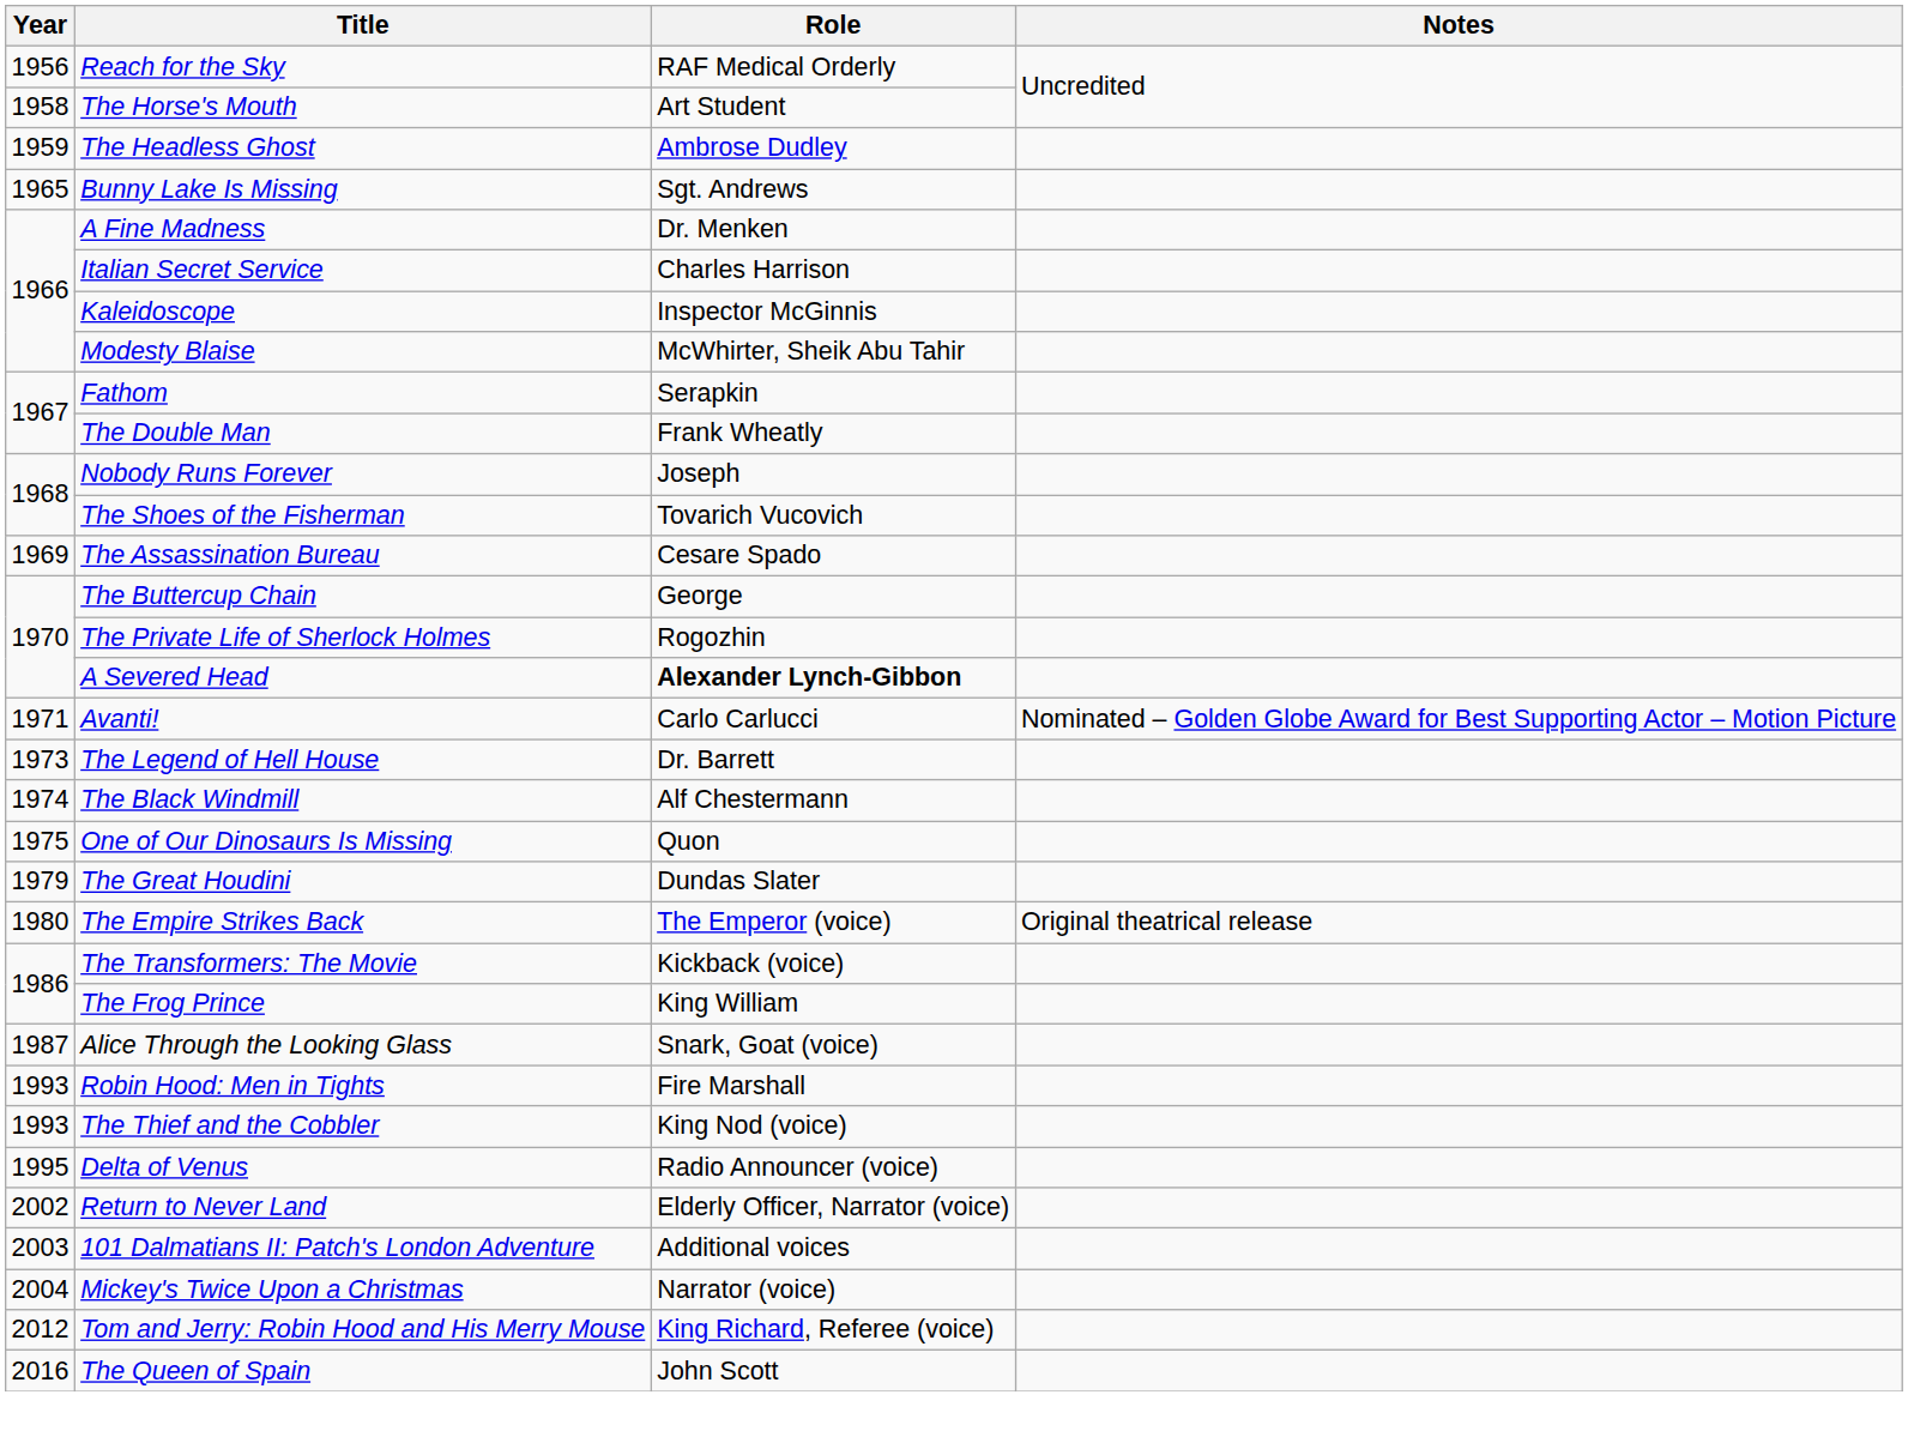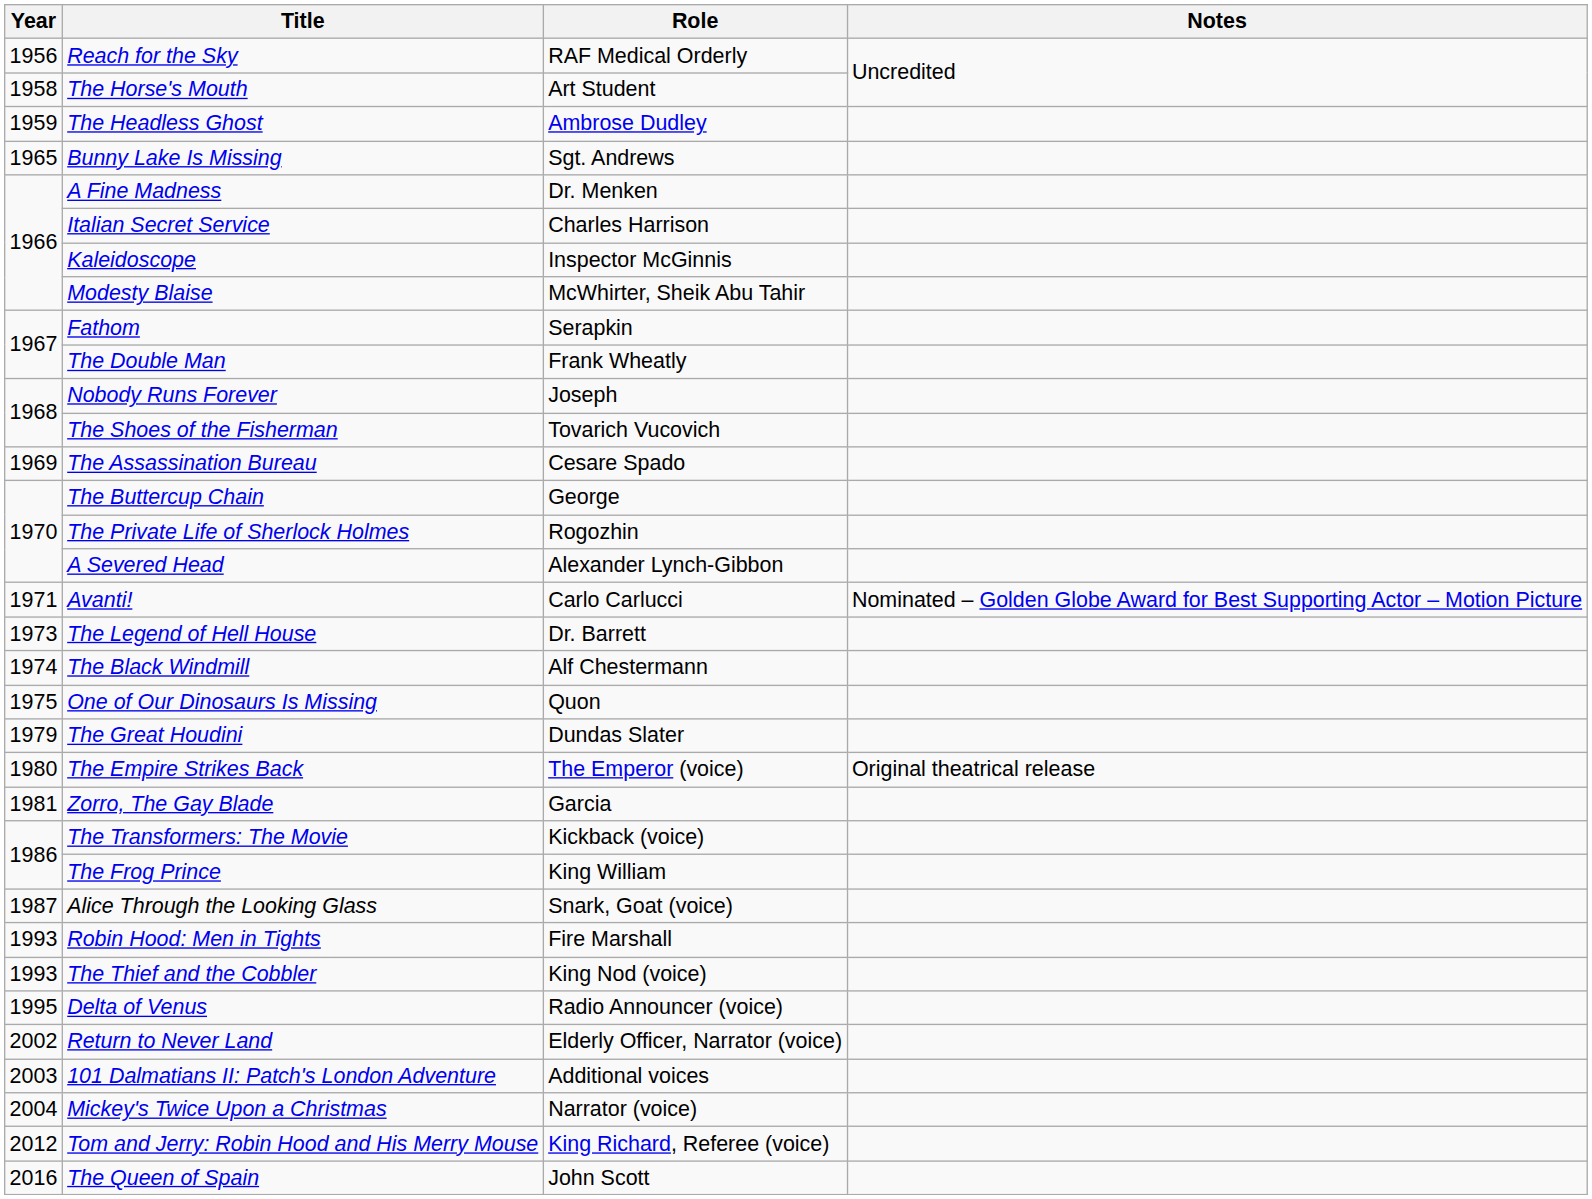A Severed Head | Role: bold -> normal
+ row: 1981 | Zorro, The Gay Blade | Garcia
